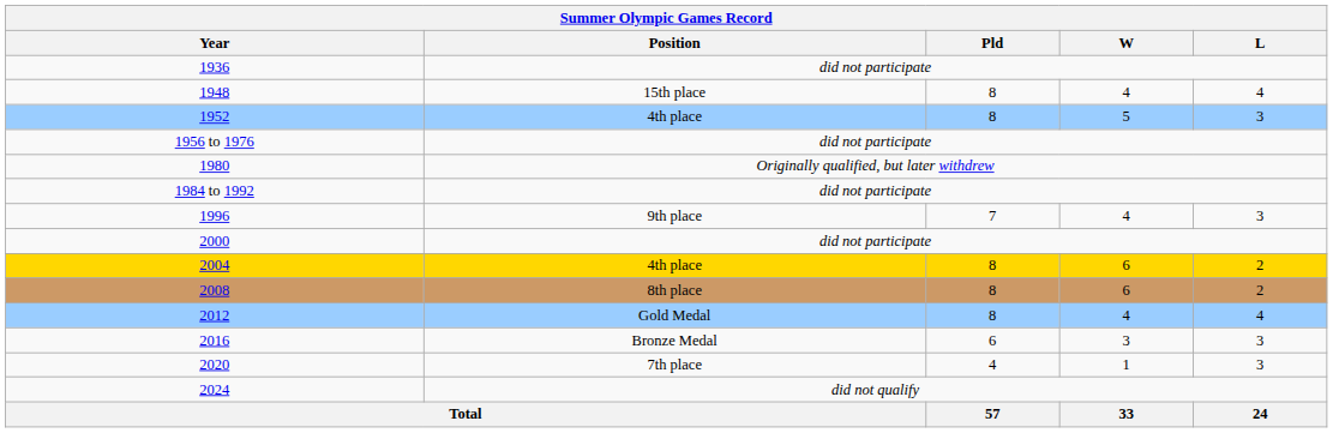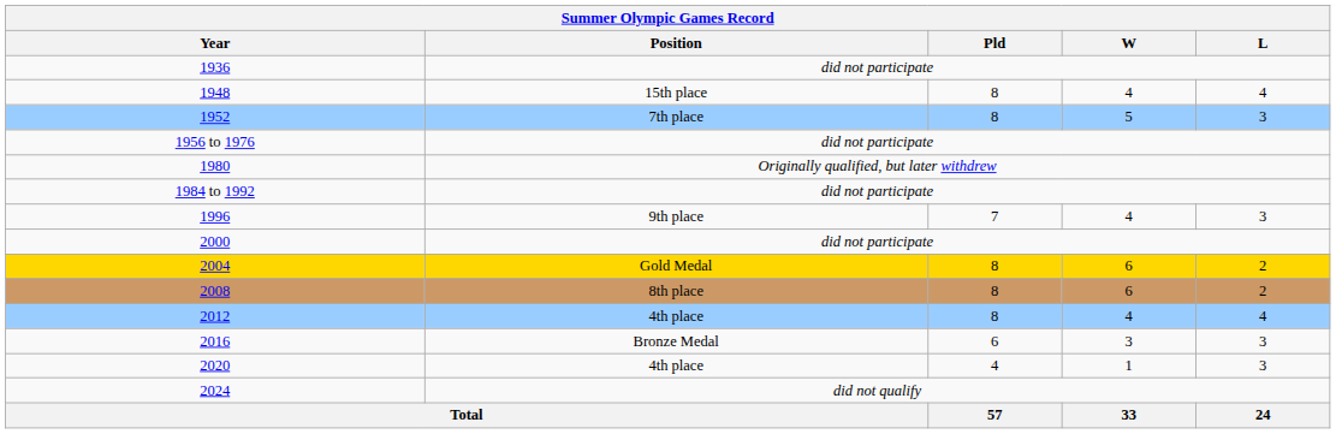1952 | Position: 4th place -> 7th place
2004 | Position: 4th place -> Gold Medal
2012 | Position: Gold Medal -> 4th place
2020 | Position: 7th place -> 4th place
